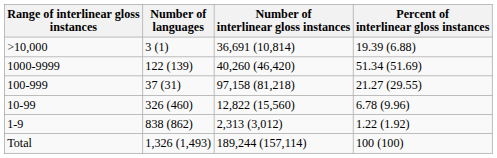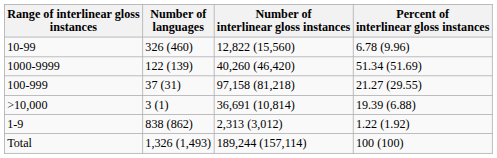rows swapped: >10,000 <-> 10-99
